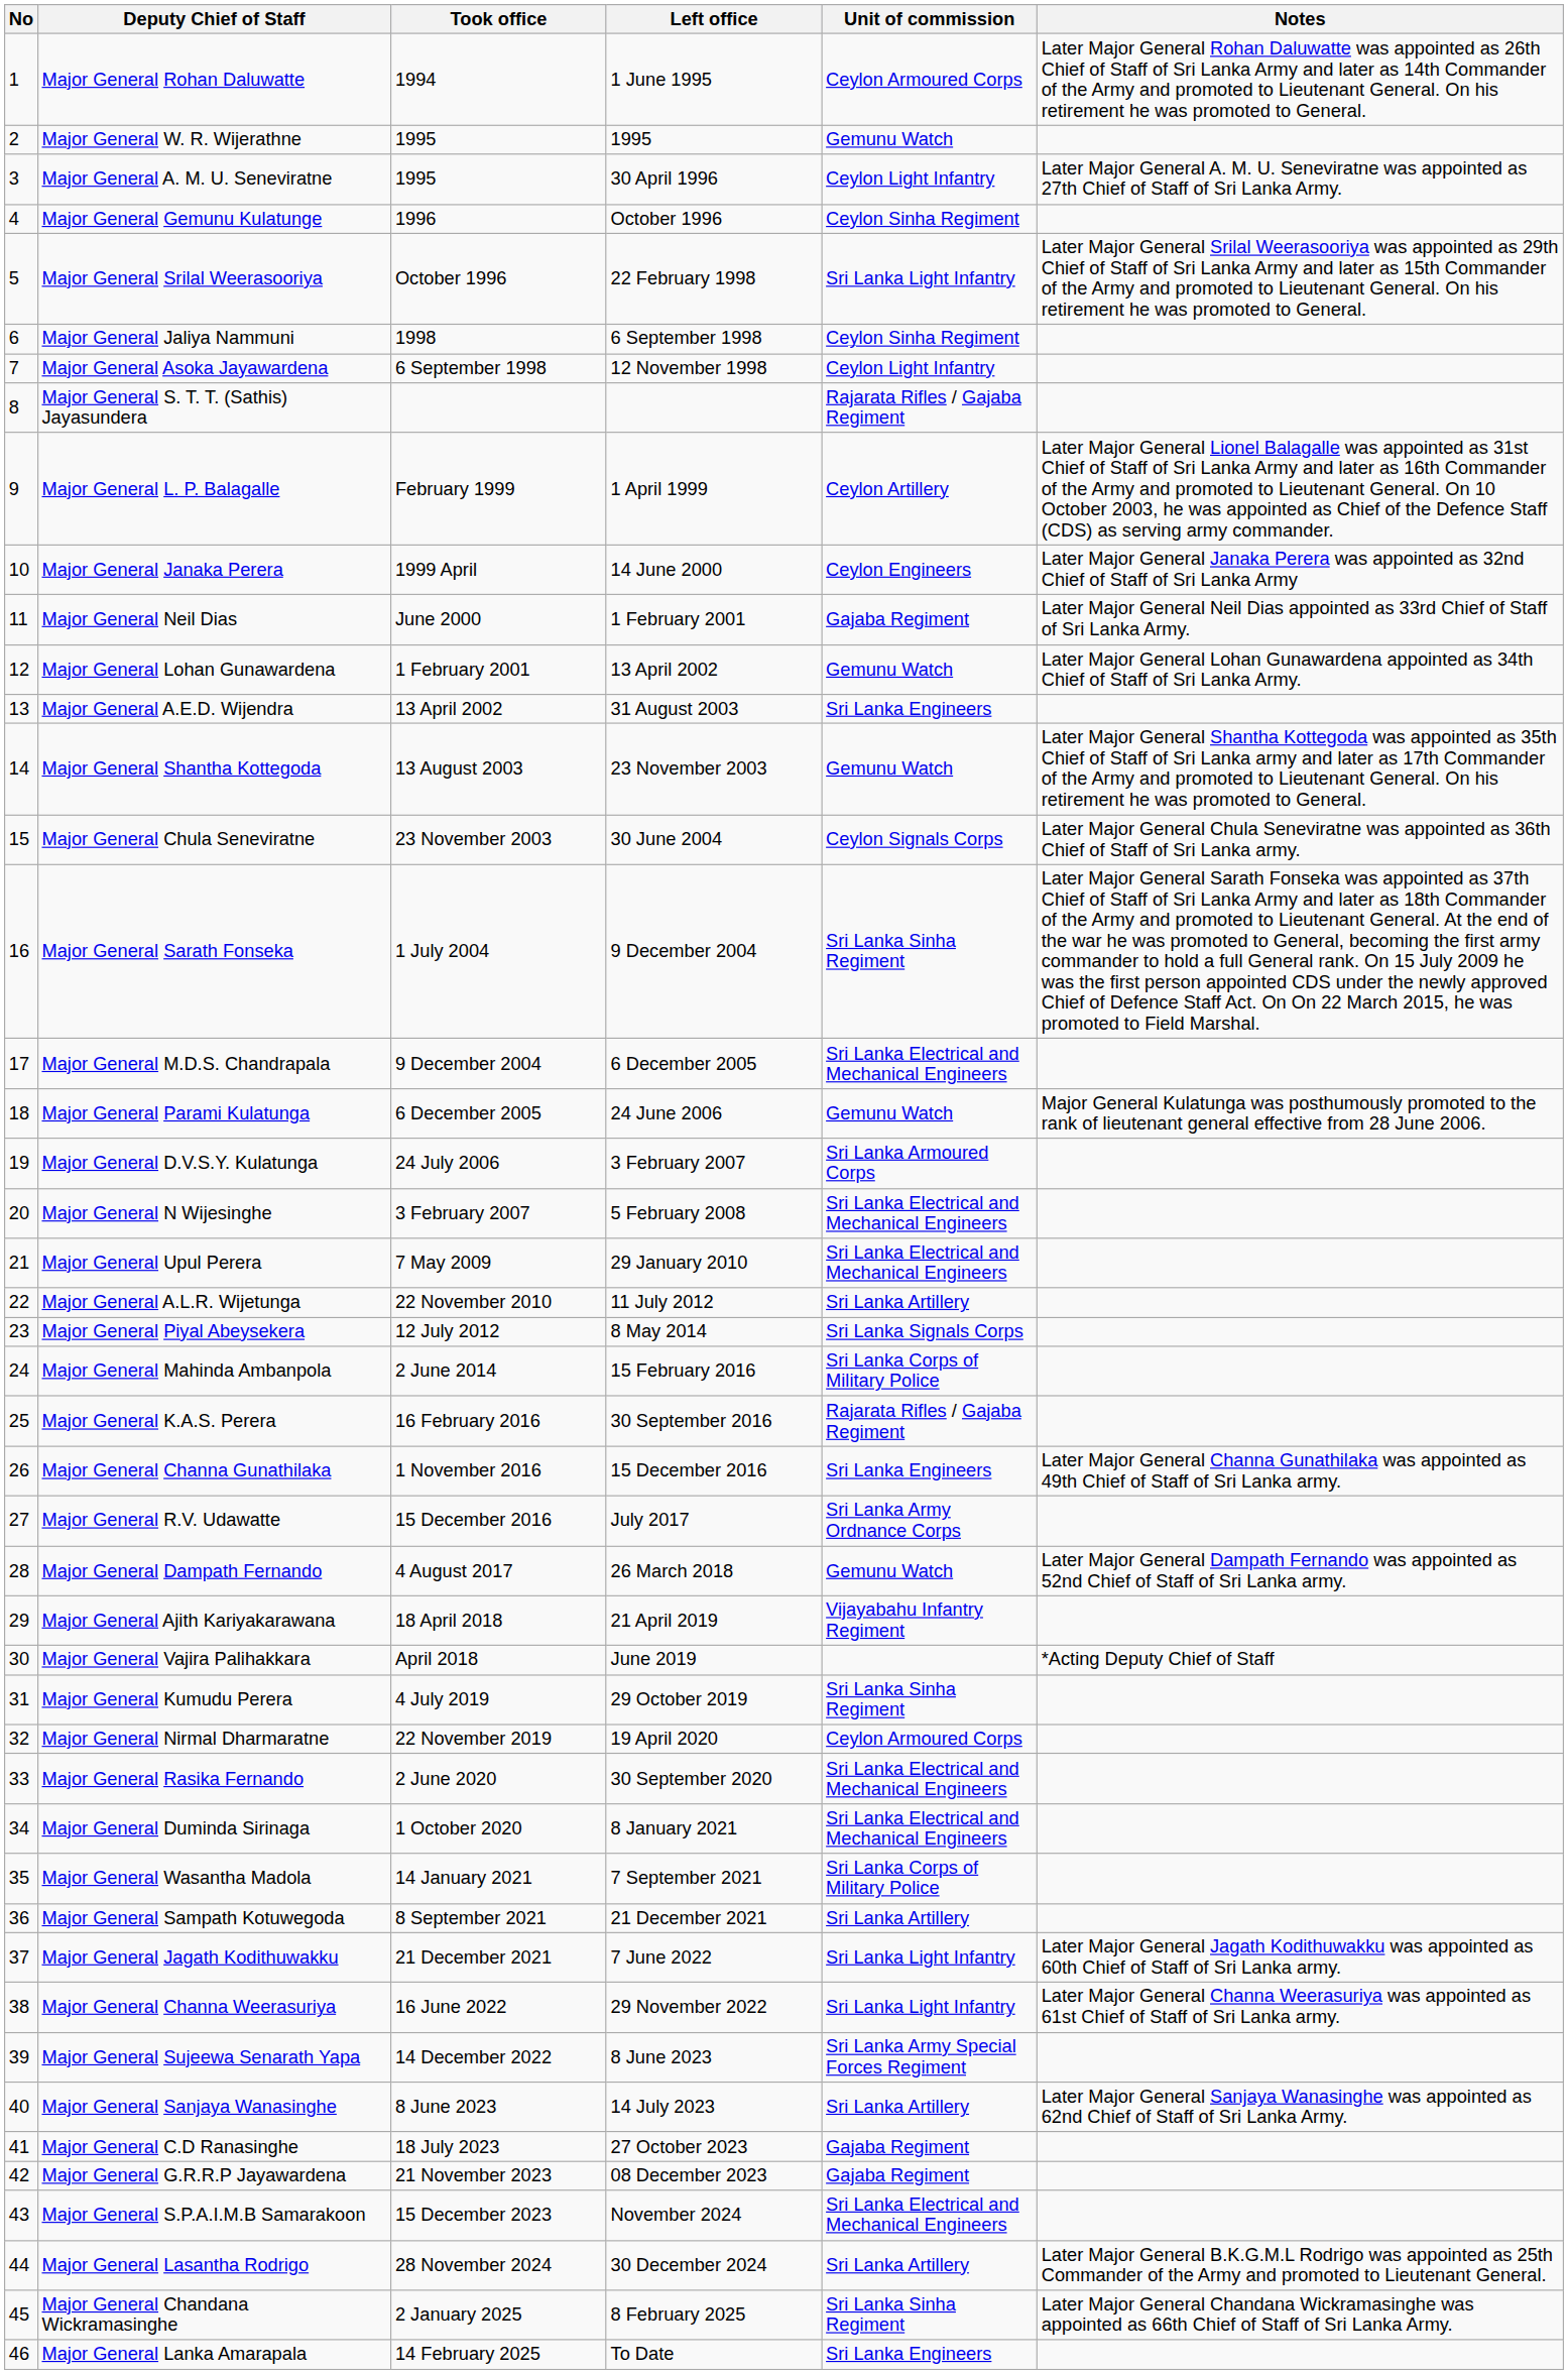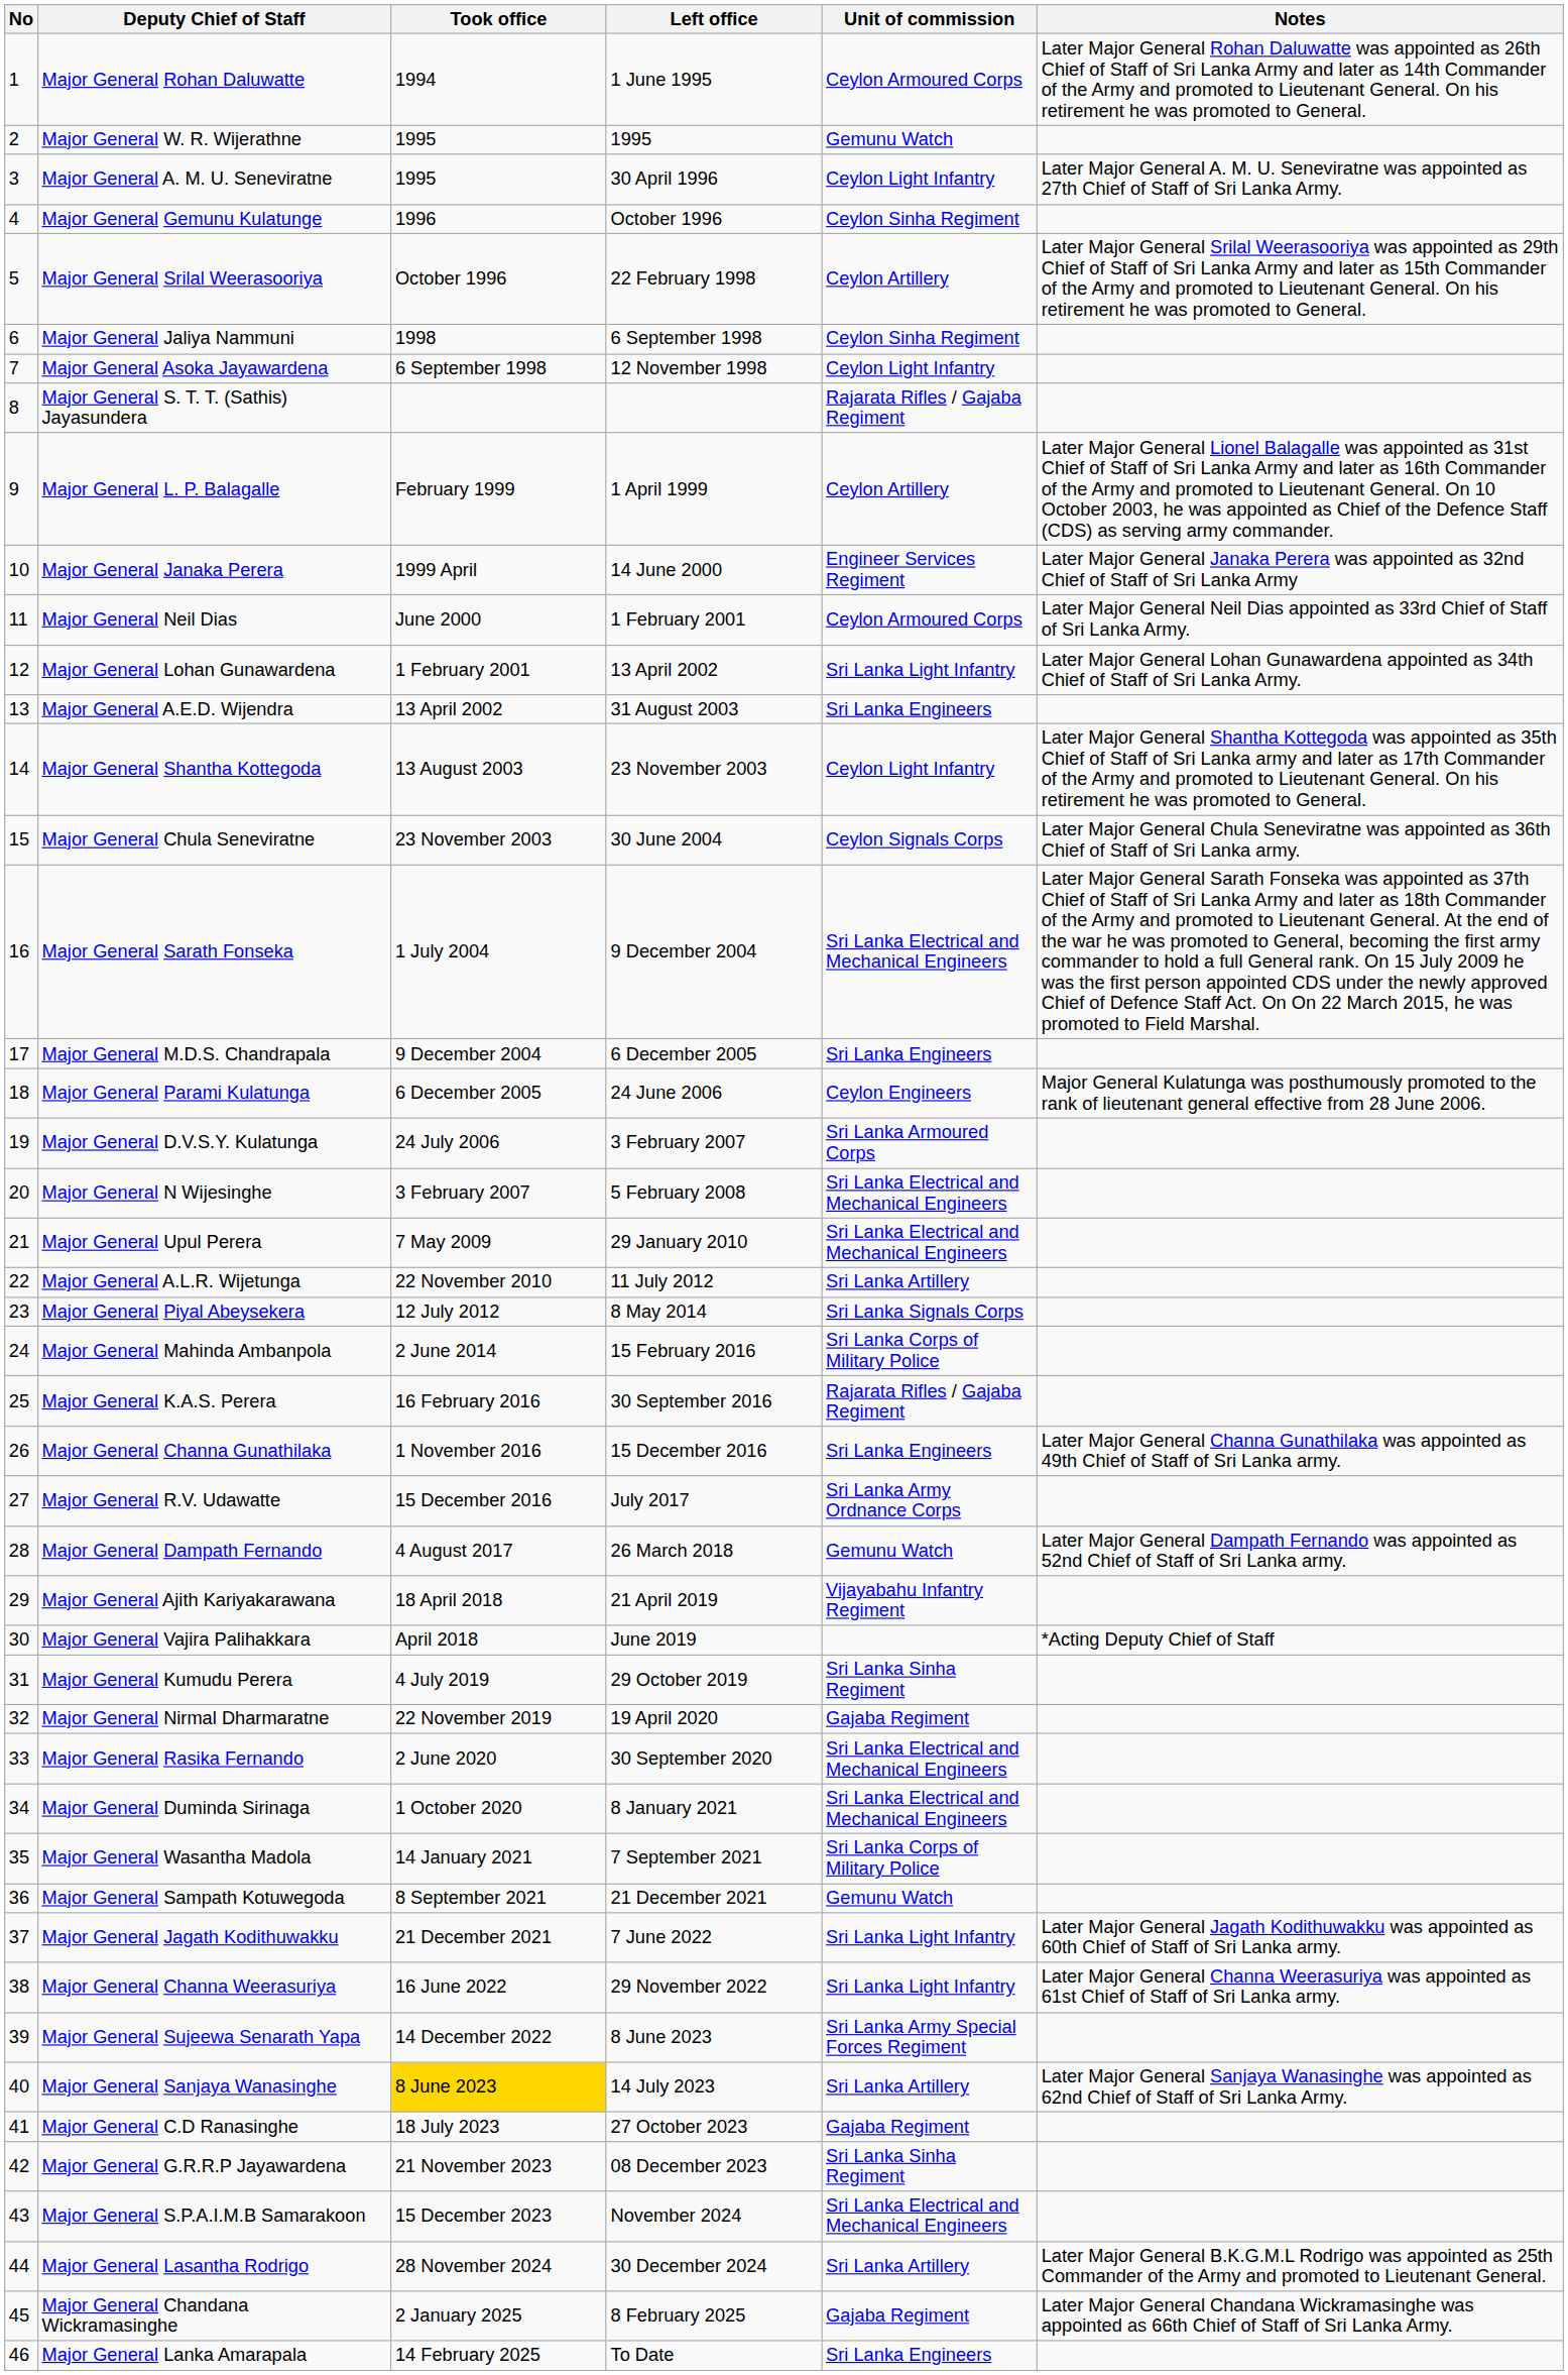Major General Srilal Weerasooriya | Unit of commission: Sri Lanka Light Infantry -> Ceylon Artillery
Major General Janaka Perera | Unit of commission: Ceylon Engineers -> Engineer Services Regiment
Major General Neil Dias | Unit of commission: Gajaba Regiment -> Ceylon Armoured Corps
Major General Lohan Gunawardena | Unit of commission: Gemunu Watch -> Sri Lanka Light Infantry
Major General Shantha Kottegoda | Unit of commission: Gemunu Watch -> Ceylon Light Infantry
Major General Sarath Fonseka | Unit of commission: Sri Lanka Sinha Regiment -> Sri Lanka Electrical and Mechanical Engineers
Major General M.D.S. Chandrapala | Unit of commission: Sri Lanka Electrical and Mechanical Engineers -> Sri Lanka Engineers
Major General Parami Kulatunga | Unit of commission: Gemunu Watch -> Ceylon Engineers
Major General Nirmal Dharmaratne | Unit of commission: Ceylon Armoured Corps -> Gajaba Regiment
Major General Sampath Kotuwegoda | Unit of commission: Sri Lanka Artillery -> Gemunu Watch
Major General Sanjaya Wanasinghe | Took office: no background -> gold background
Major General G.R.R.P Jayawardena | Unit of commission: Gajaba Regiment -> Sri Lanka Sinha Regiment
Major General Chandana Wickramasinghe | Unit of commission: Sri Lanka Sinha Regiment -> Gajaba Regiment
